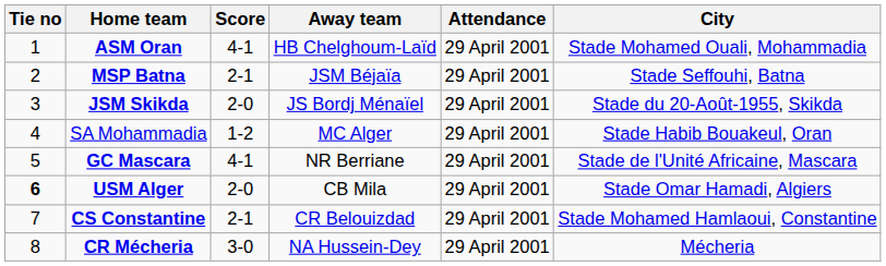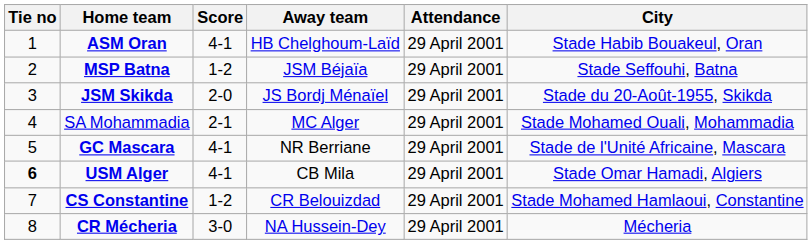ASM Oran | City: Stade Mohamed Ouali, Mohammadia -> Stade Habib Bouakeul, Oran
MSP Batna | Score: 2-1 -> 1-2
SA Mohammadia | Score: 1-2 -> 2-1
SA Mohammadia | City: Stade Habib Bouakeul, Oran -> Stade Mohamed Ouali, Mohammadia
USM Alger | Score: 2-0 -> 4-1
CS Constantine | Score: 2-1 -> 1-2
